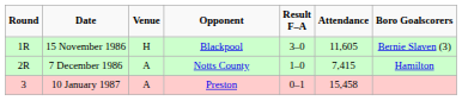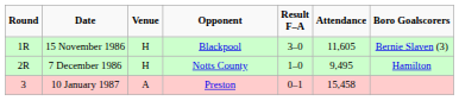7 December 1986 | Venue: A -> H
7 December 1986 | Attendance: 7,415 -> 9,495
